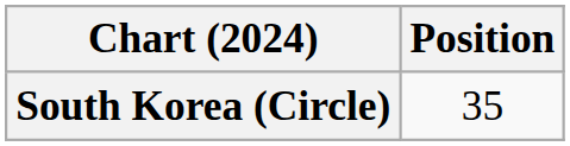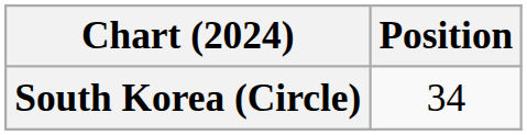South Korea (Circle) | Position: 35 -> 34
